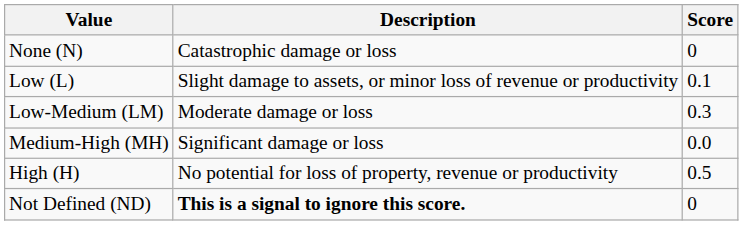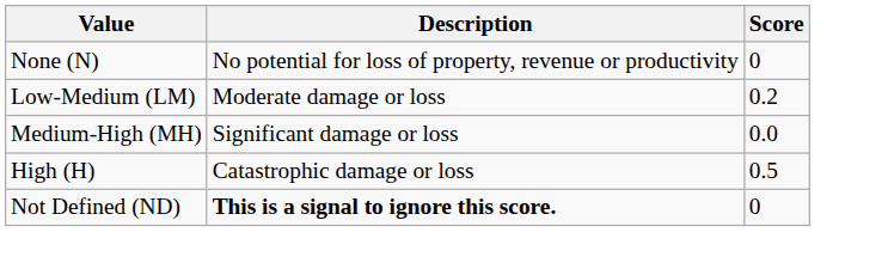None (N) | Description: Catastrophic damage or loss -> No potential for loss of property, revenue or productivity
- row: Low (L) | Slight damage to assets, or minor loss of revenue or productivity | 0.1
Low-Medium (LM) | Score: 0.3 -> 0.2
High (H) | Description: No potential for loss of property, revenue or productivity -> Catastrophic damage or loss
